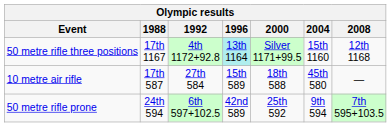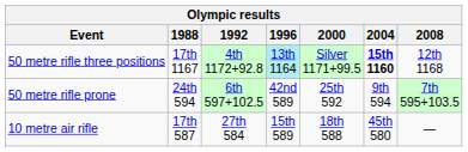50 metre rifle three positions | 2004: normal -> bold
rows swapped: 50 metre rifle prone <-> 10 metre air rifle
